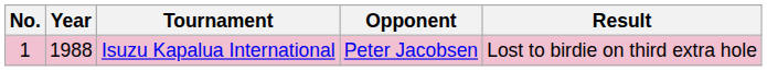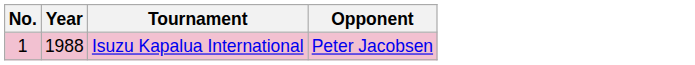- column: Result | Lost to birdie on third extra hole
